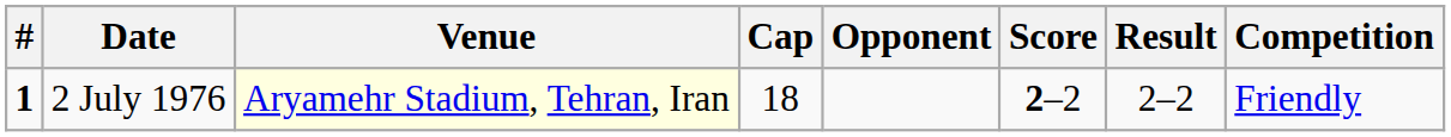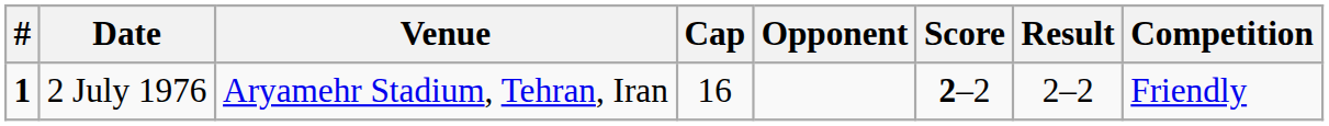2 July 1976 | Venue: lightyellow background -> no background
2 July 1976 | Cap: 18 -> 16
